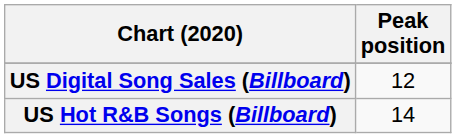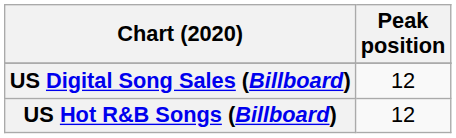US Hot R&B Songs (Billboard) | Peak position: 14 -> 12
